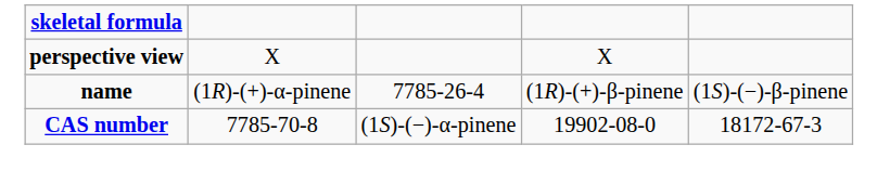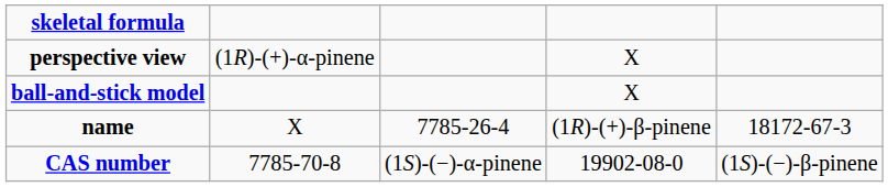perspective view | column 2: X -> (1R)-(+)-α-pinene
+ row: ball-and-stick model | X
name | column 2: (1R)-(+)-α-pinene -> X
name | column 5: (1S)-(−)-β-pinene -> 18172-67-3
CAS number | column 5: 18172-67-3 -> (1S)-(−)-β-pinene
